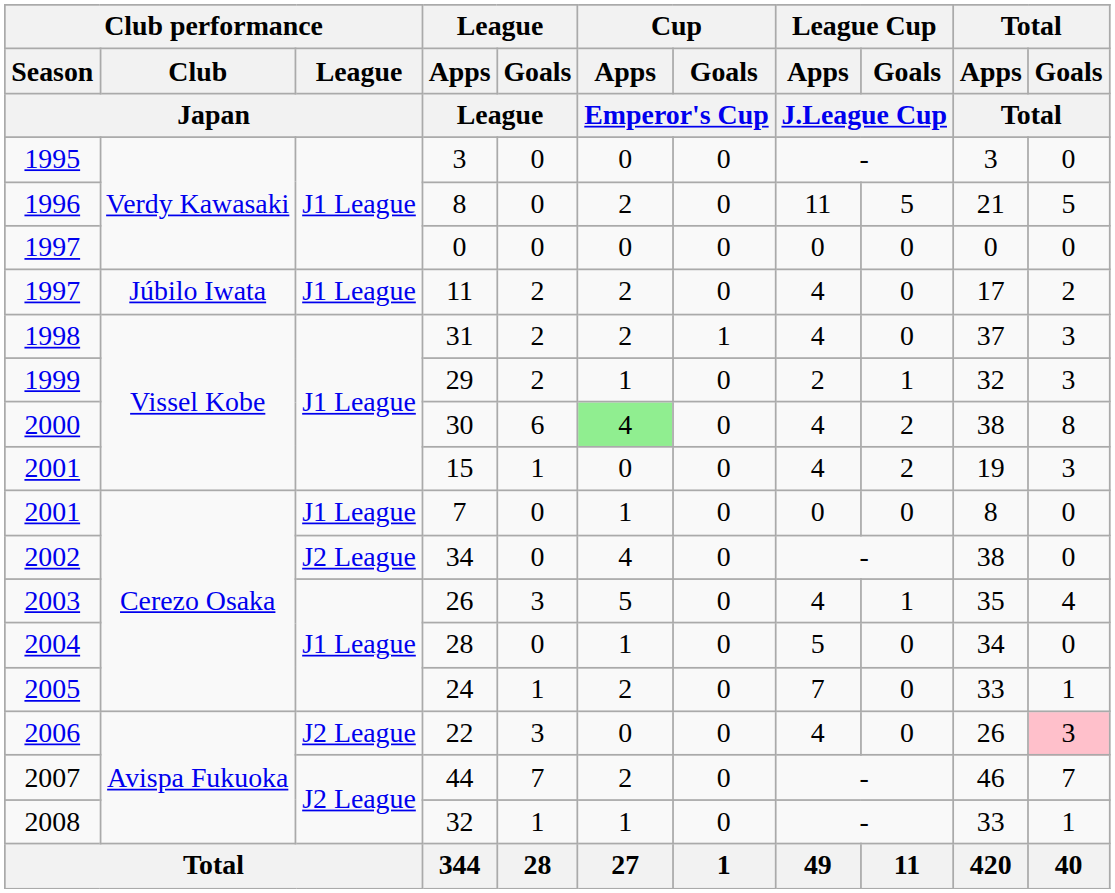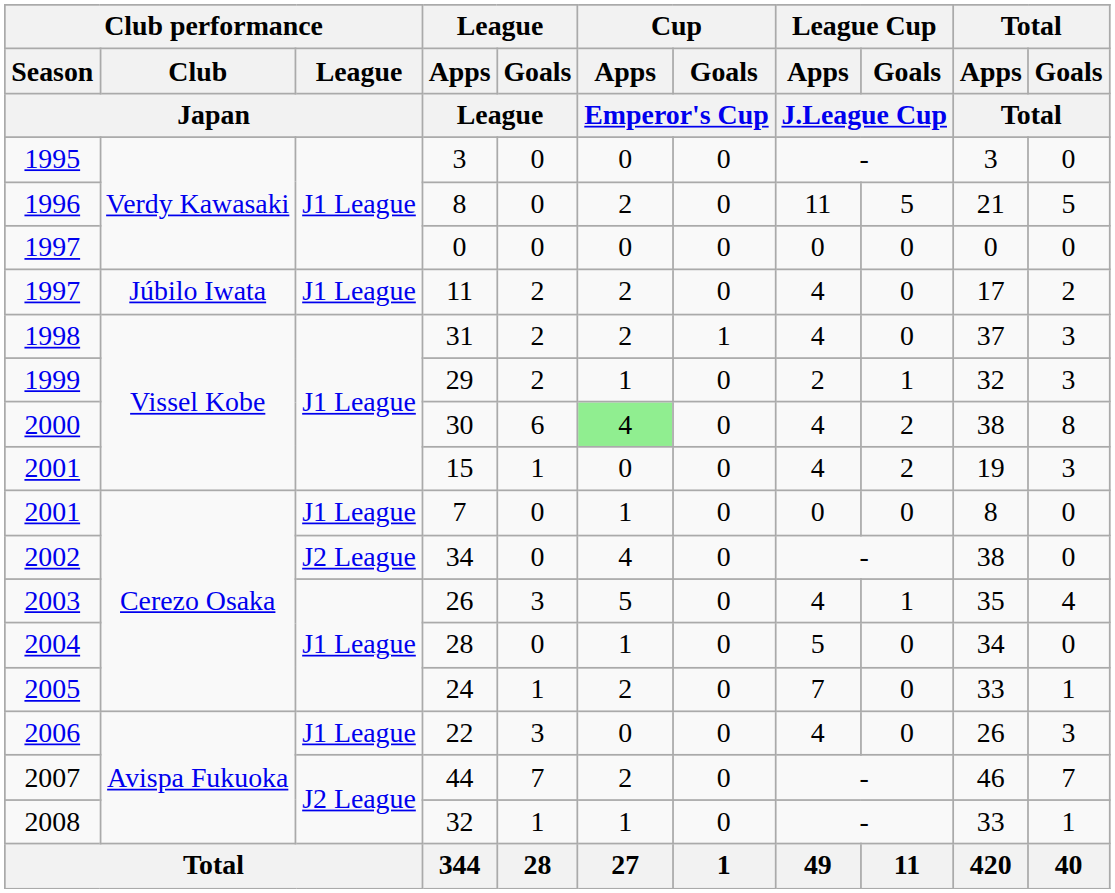22 | Club performance / League / Japan: J2 League -> J1 League
22 | Total / Goals / Total: pink background -> no background
